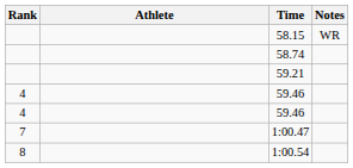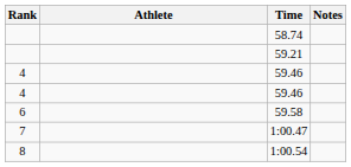- row: 58.15 | WR
+ row: 6 | 59.58
